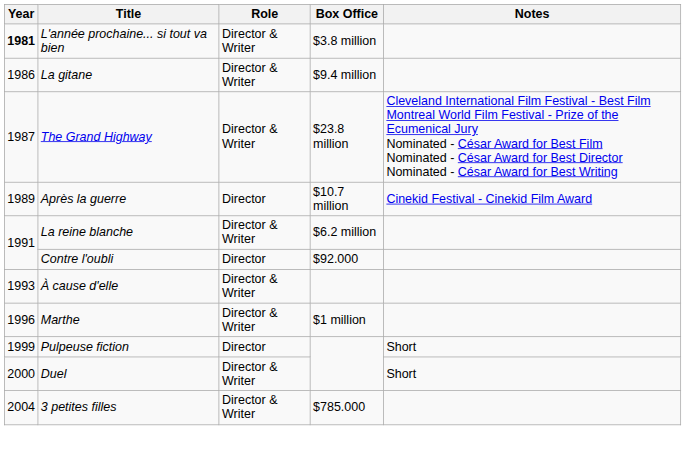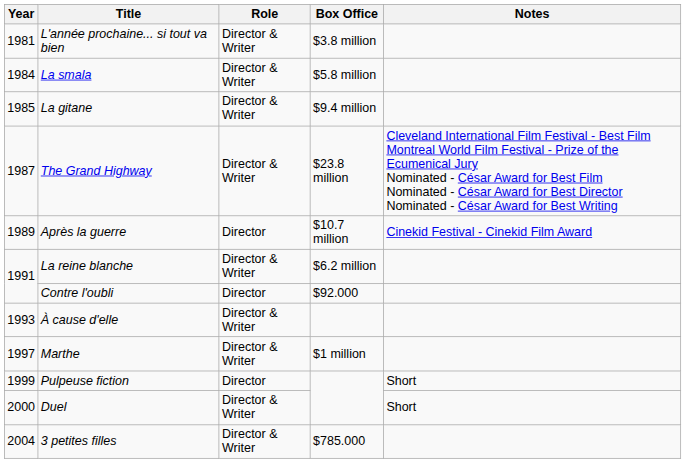L'année prochaine... si tout va bien | Year: bold -> normal
+ row: 1984 | La smala | Director & Writer | $5.8 million
La gitane | Year: 1986 -> 1985
Marthe | Year: 1996 -> 1997
